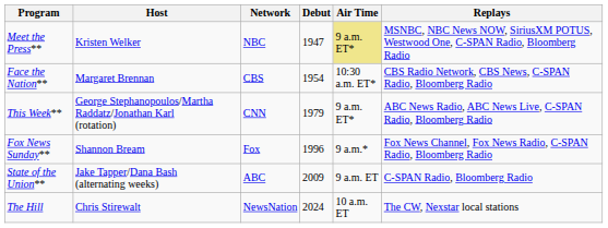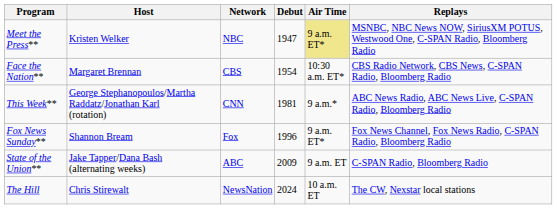This Week** | Debut: 1979 -> 1981
This Week** | Air Time: 9 a.m. ET* -> 9 a.m.*
Fox News Sunday** | Air Time: 9 a.m.* -> 9 a.m. ET*
